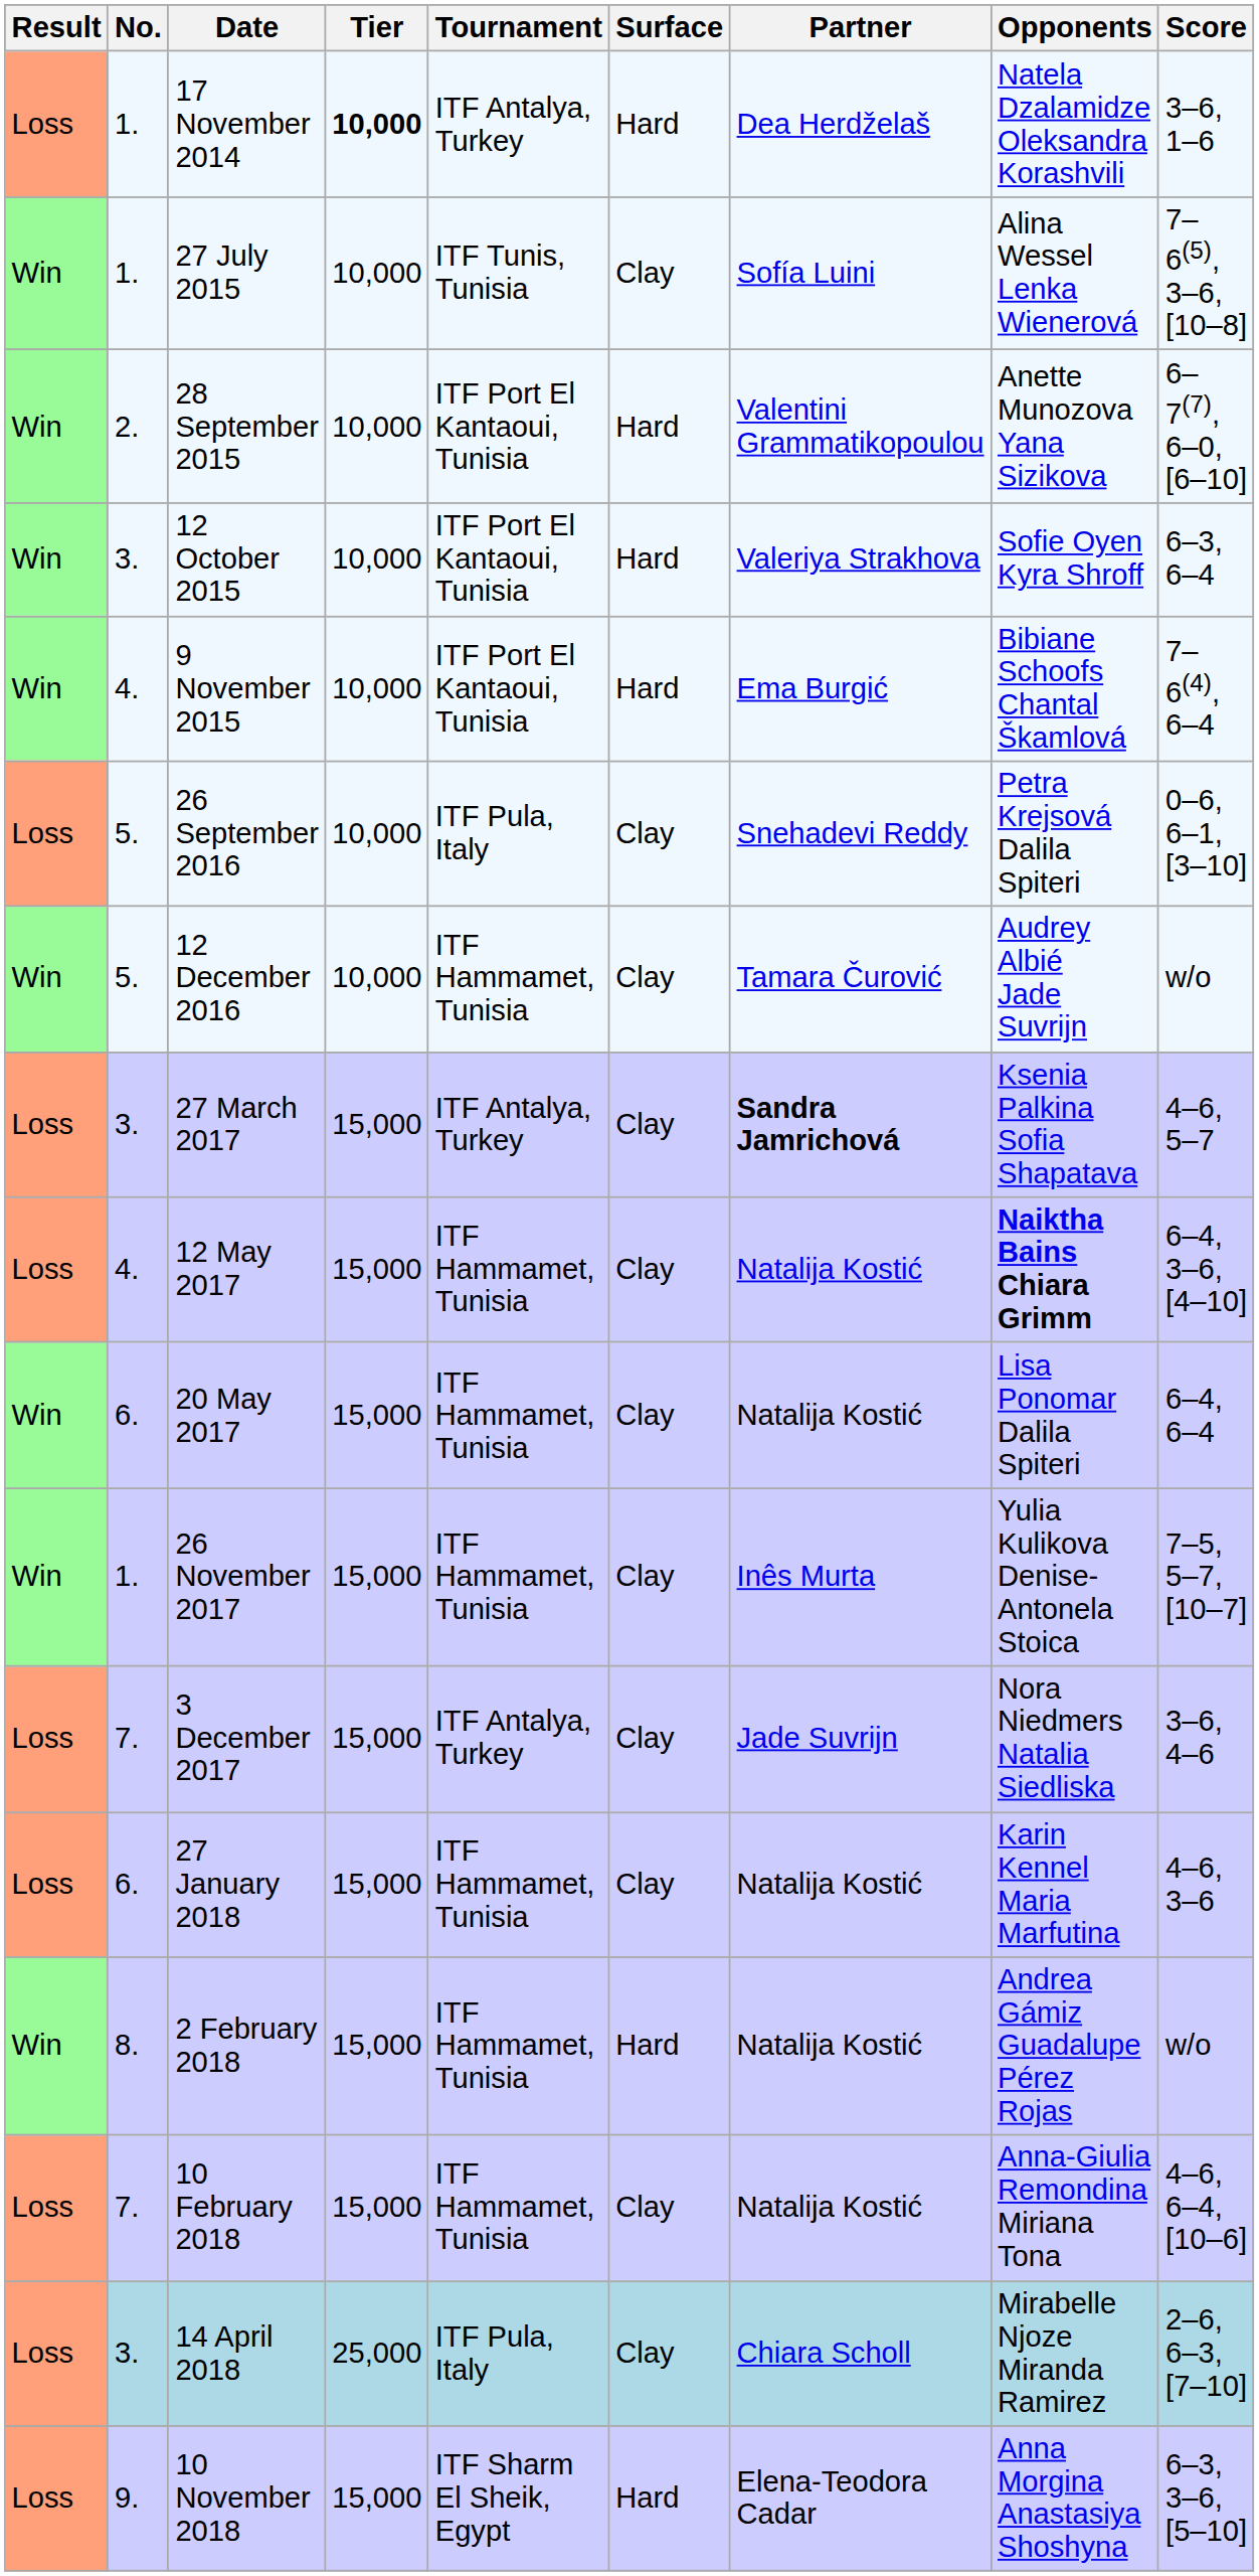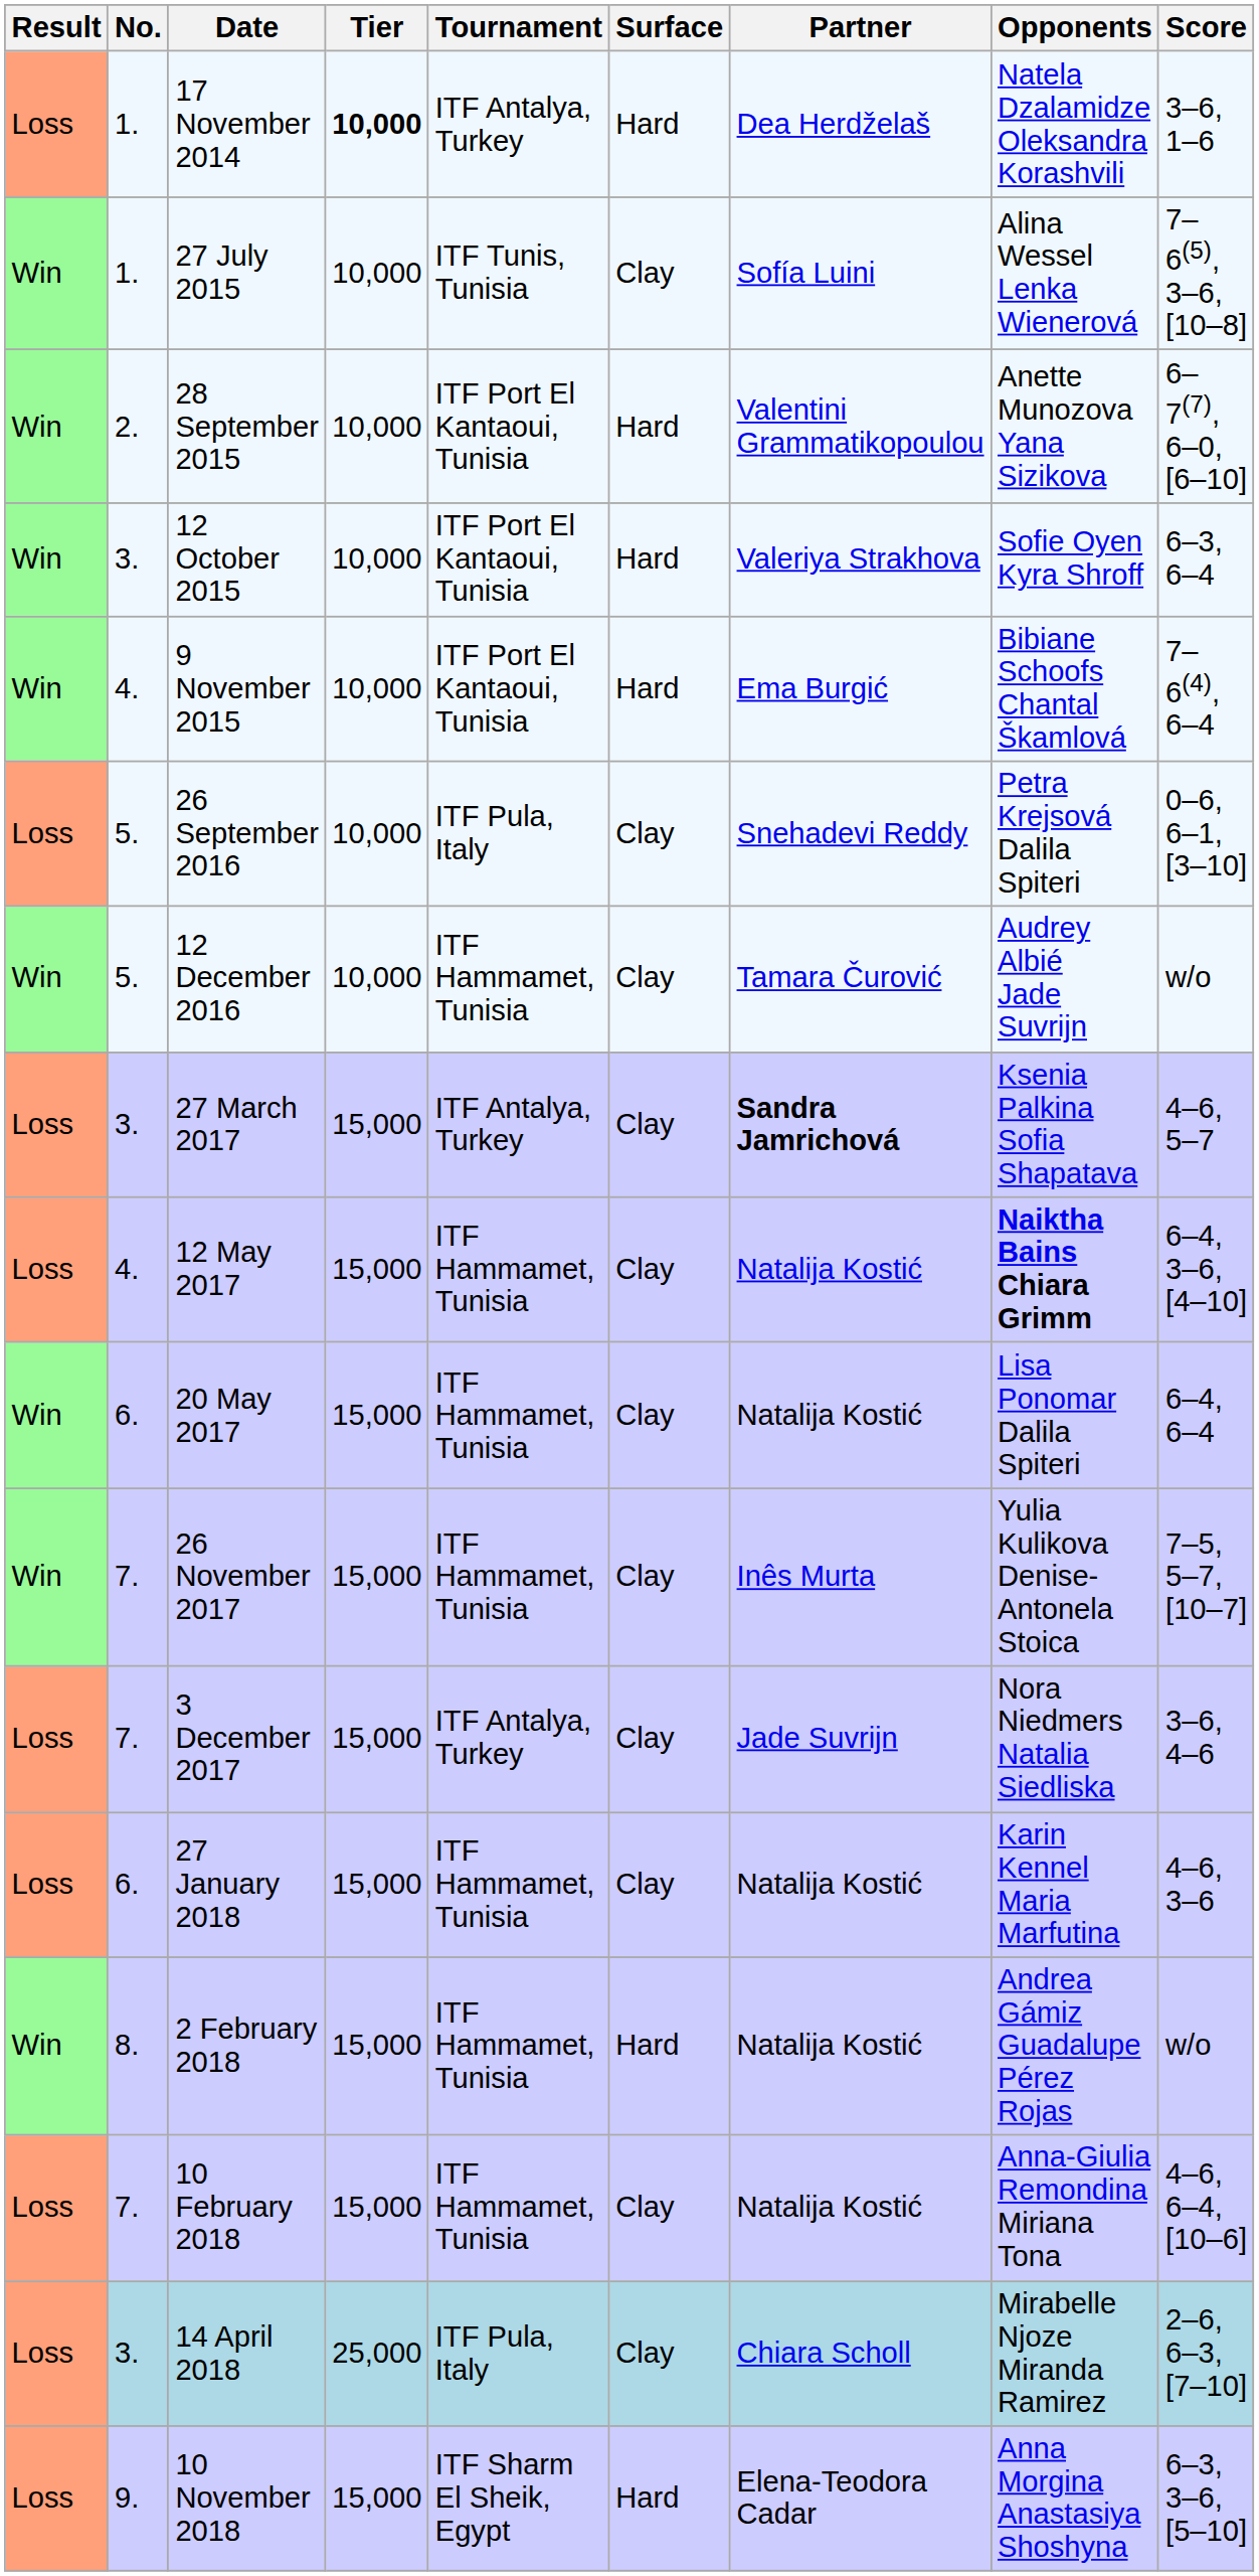26 November 2017 | No.: 1. -> 7.
